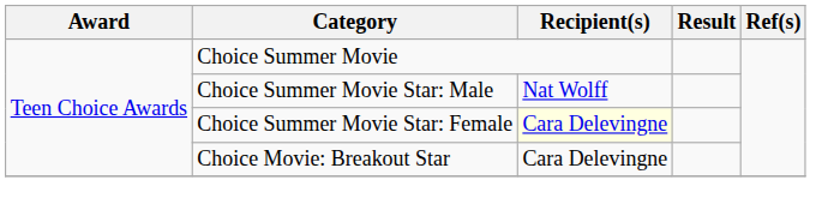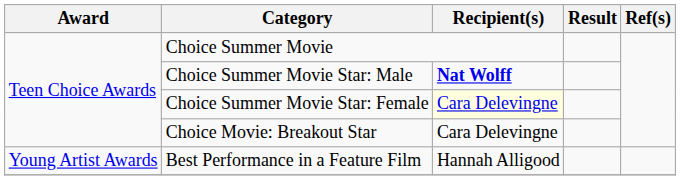Choice Summer Movie Star: Male | Recipient(s): normal -> bold
+ row: Young Artist Awards | Best Performance in a Feature Film | Hannah Alligood
